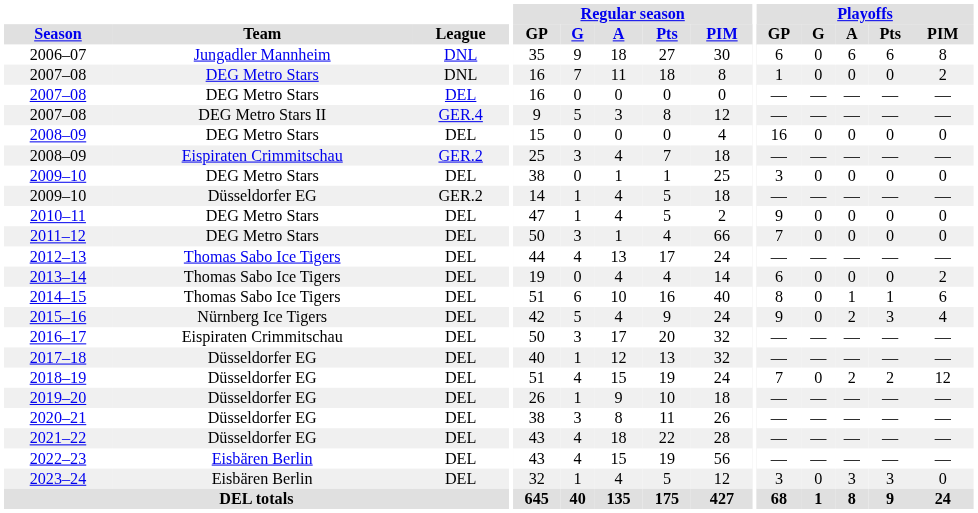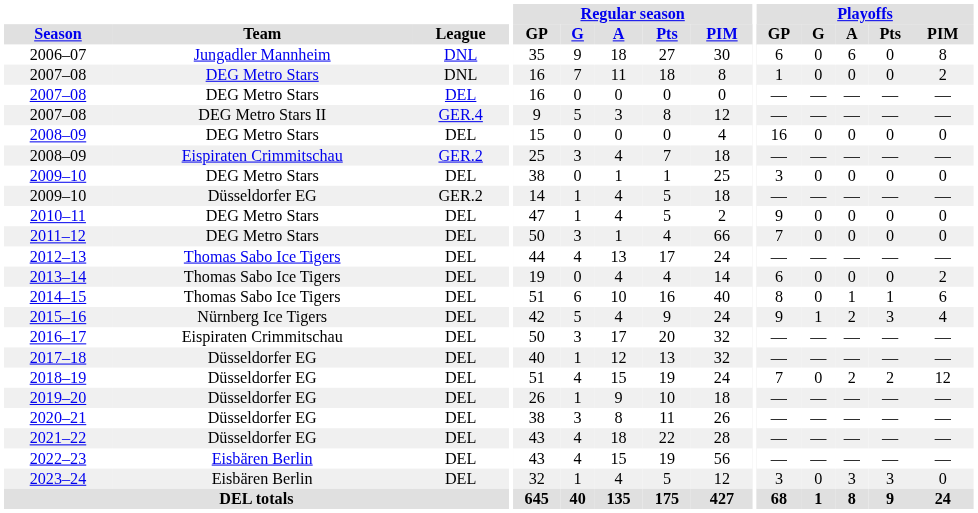2006–07 | Playoffs / Pts: 6 -> 0
2015–16 | Playoffs / G: 0 -> 1
